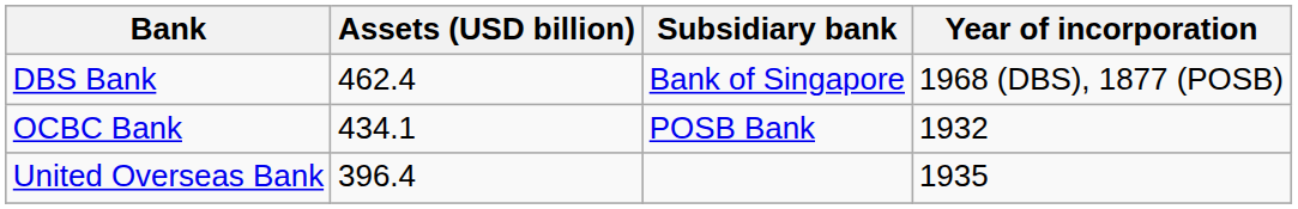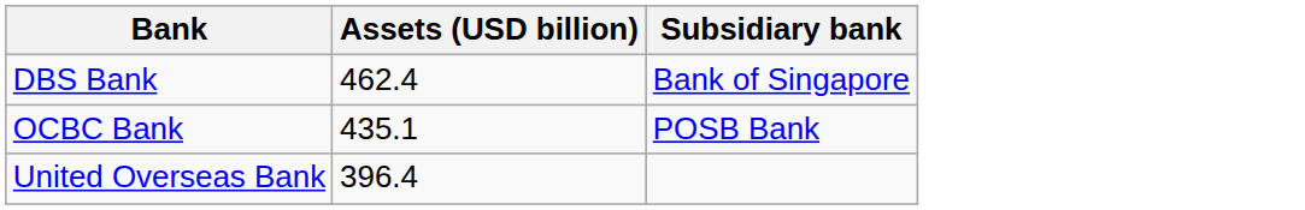- column: Year of incorporation | 1968 (DBS), 1877 (POSB) | 1932 | 1935
OCBC Bank | Assets (USD billion): 434.1 -> 435.1
